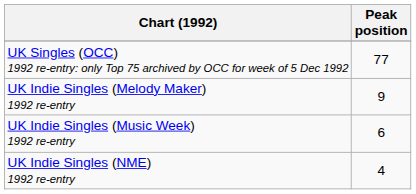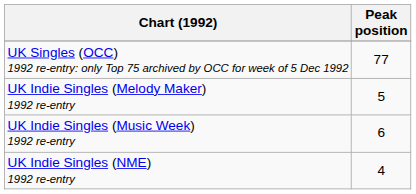UK Indie Singles (Melody Maker) 1992 re-entry | Peak position: 9 -> 5
